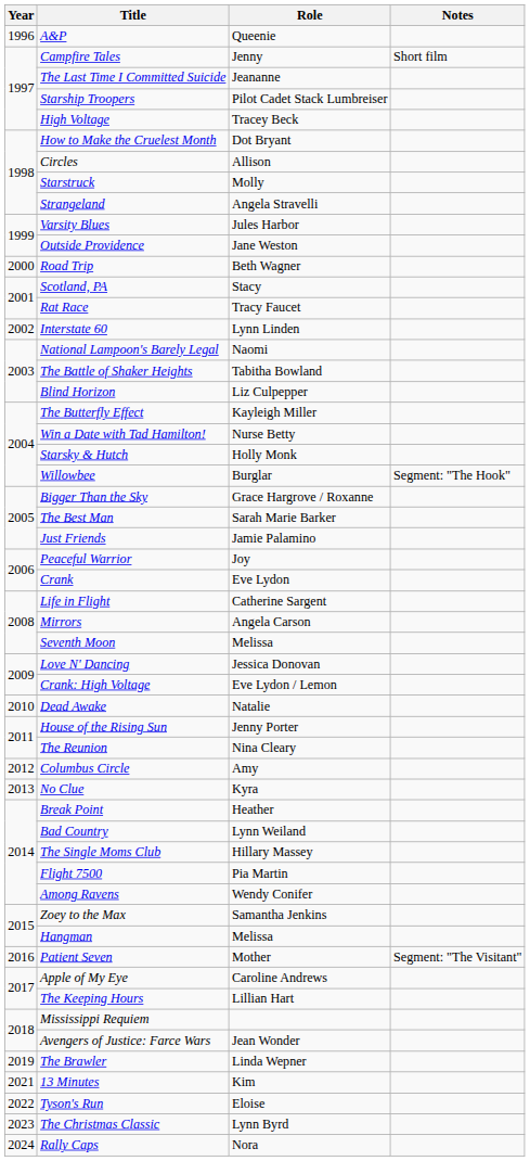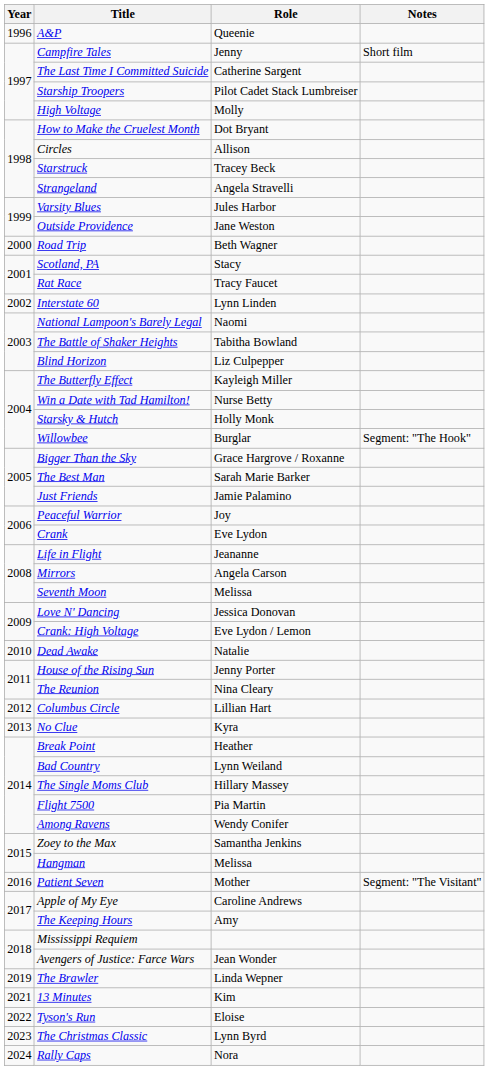The Last Time I Committed Suicide | Role: Jeananne -> Catherine Sargent
High Voltage | Role: Tracey Beck -> Molly
Starstruck | Role: Molly -> Tracey Beck
Life in Flight | Role: Catherine Sargent -> Jeananne
Columbus Circle | Role: Amy -> Lillian Hart
The Keeping Hours | Role: Lillian Hart -> Amy
